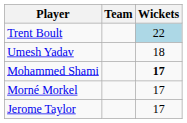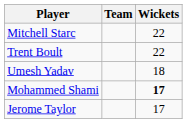+ row: Mitchell Starc | 22
Trent Boult | Wickets: lightblue background -> no background
- row: Morné Morkel | 17
